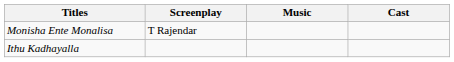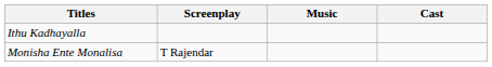rows swapped: Monisha Ente Monalisa <-> Ithu Kadhayalla
